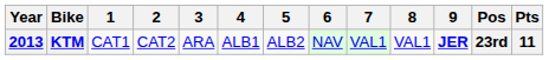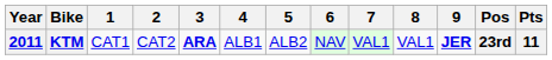KTM | Year: 2013 -> 2011
KTM | 3: normal -> bold
